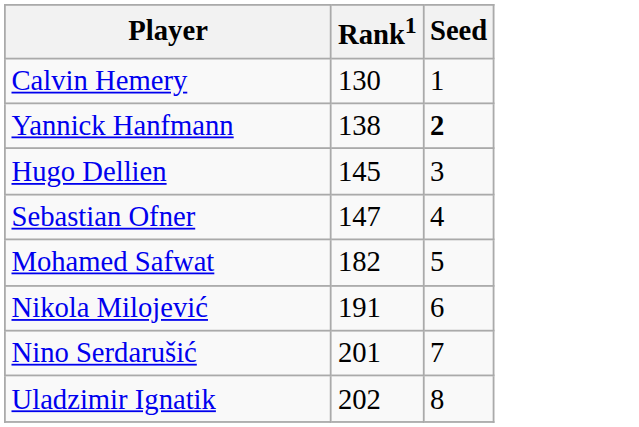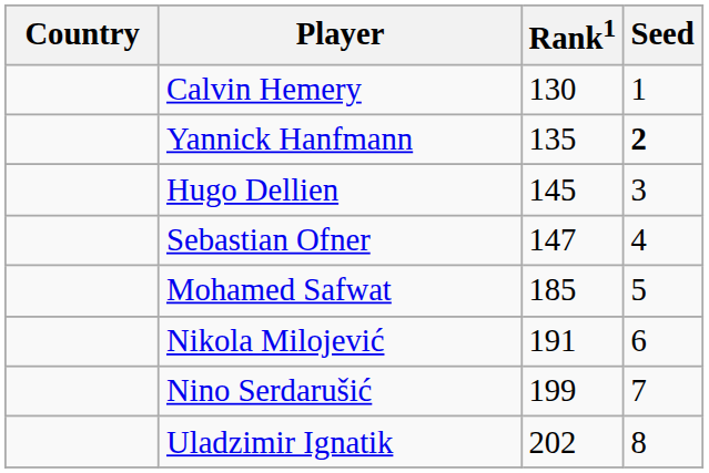+ column: Country
Yannick Hanfmann | Rank1: 138 -> 135
Mohamed Safwat | Rank1: 182 -> 185
Nino Serdarušić | Rank1: 201 -> 199
